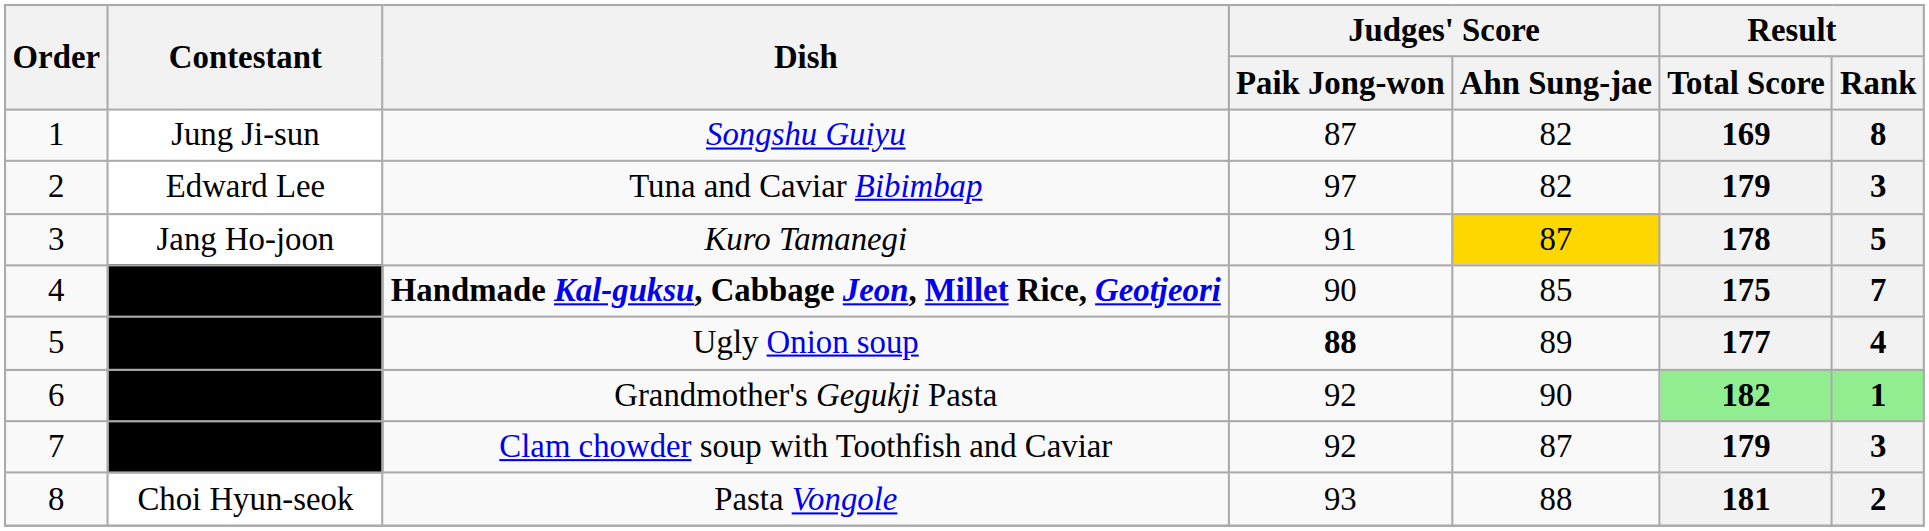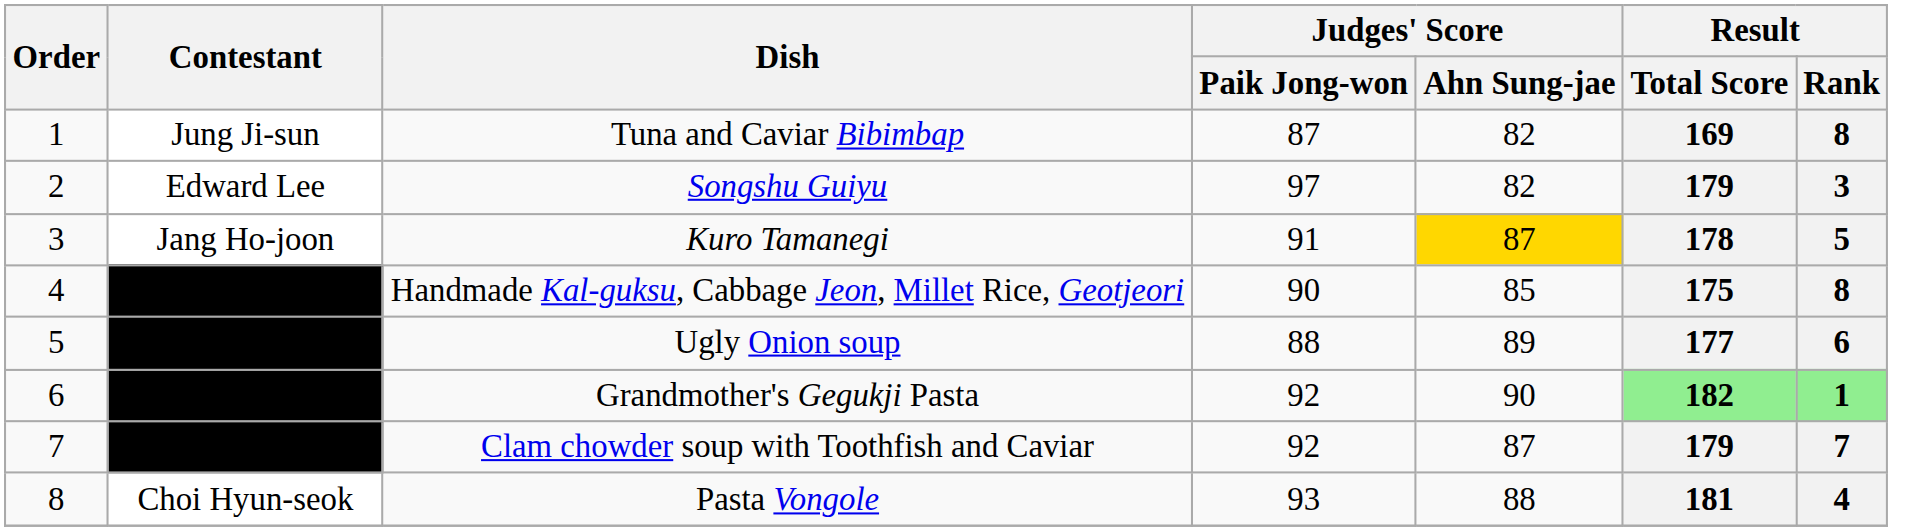Jung Ji-sun | Dish: Songshu Guiyu -> Tuna and Caviar Bibimbap
Edward Lee | Dish: Tuna and Caviar Bibimbap -> Songshu Guiyu
Auntie Omakase #1 | Dish: bold -> normal
Auntie Omakase #1 | Result / Rank: 7 -> 8
Cooking Maniac | Judges' Score / Paik Jong-won: bold -> normal
Cooking Maniac | Result / Rank: 4 -> 6
Triple Star | Result / Rank: 3 -> 7
Choi Hyun-seok | Result / Rank: 2 -> 4
